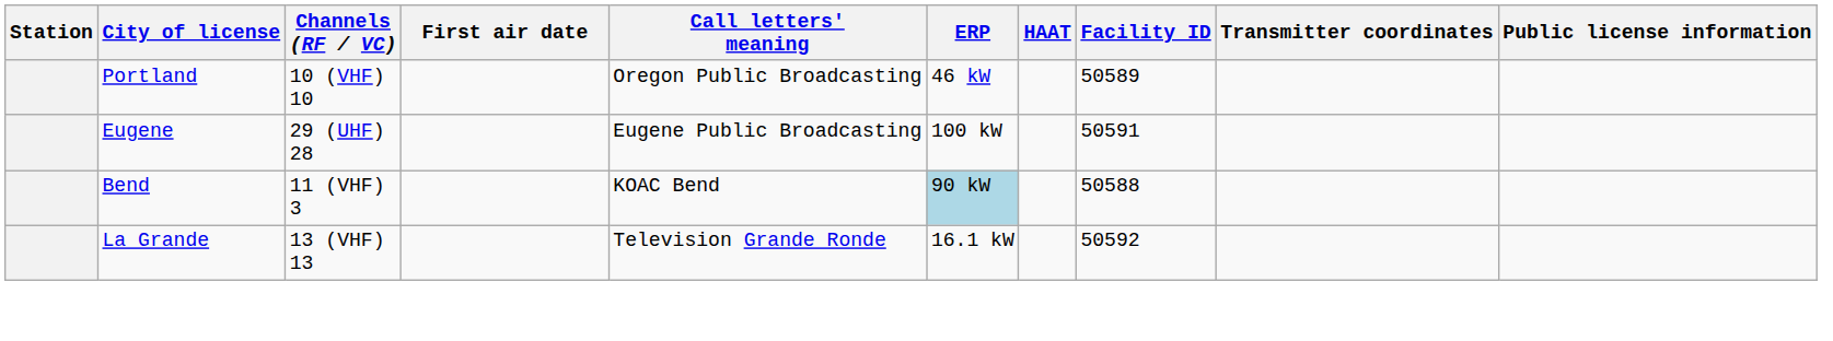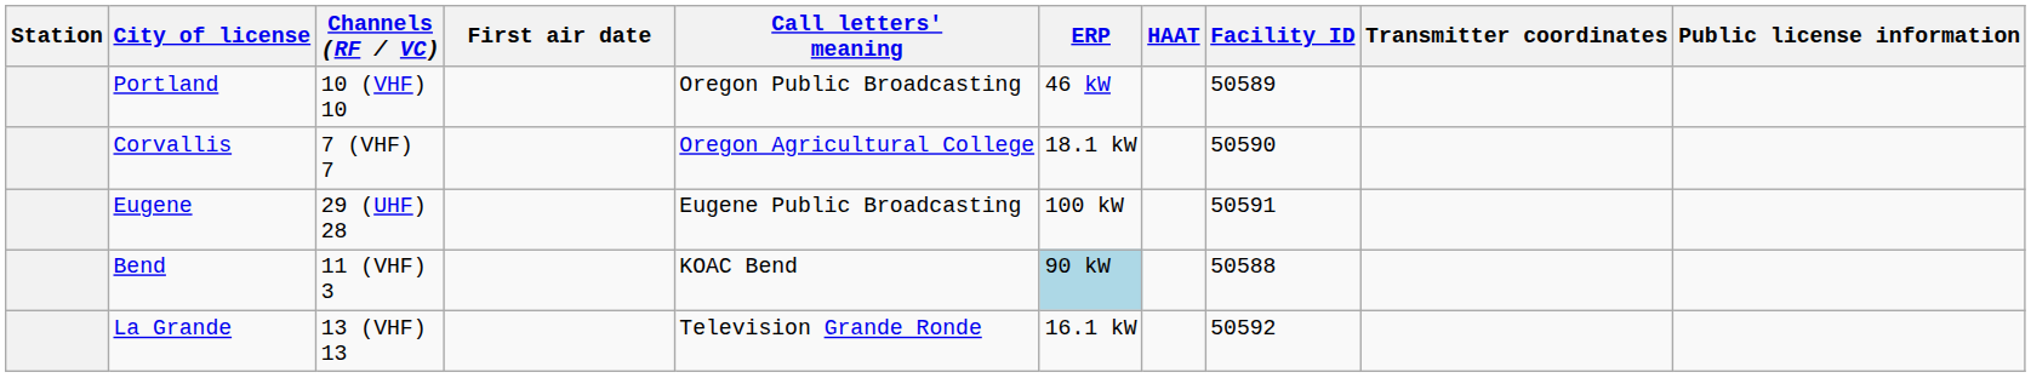+ row: Corvallis | 7 (VHF) 7 | Oregon Agricultural College | 18.1 kW | 50590
